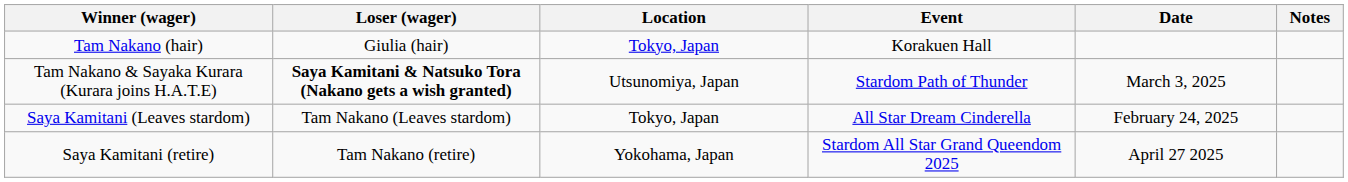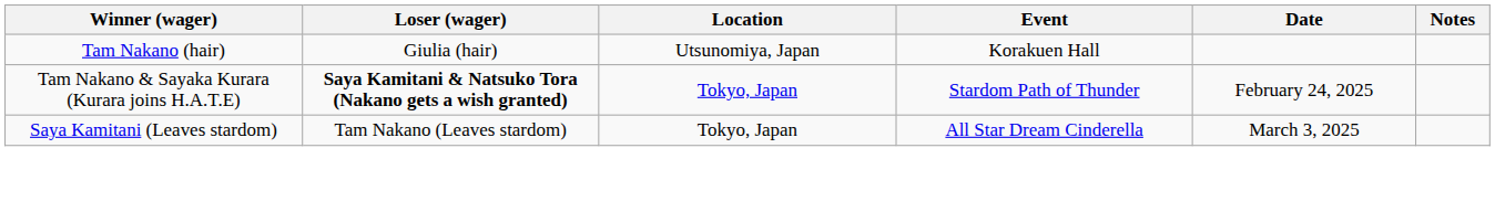Tam Nakano (hair) | Location: Tokyo, Japan -> Utsunomiya, Japan
Tam Nakano & Sayaka Kurara (Kurara joins H.A.T.E) | Location: Utsunomiya, Japan -> Tokyo, Japan
Tam Nakano & Sayaka Kurara (Kurara joins H.A.T.E) | Date: March 3, 2025 -> February 24, 2025
Saya Kamitani (Leaves stardom) | Date: February 24, 2025 -> March 3, 2025
- row: Saya Kamitani (retire) | Tam Nakano (retire) | Yokohama, Japan | Stardom All Star Grand Queendom 2025 | April 27 2025
